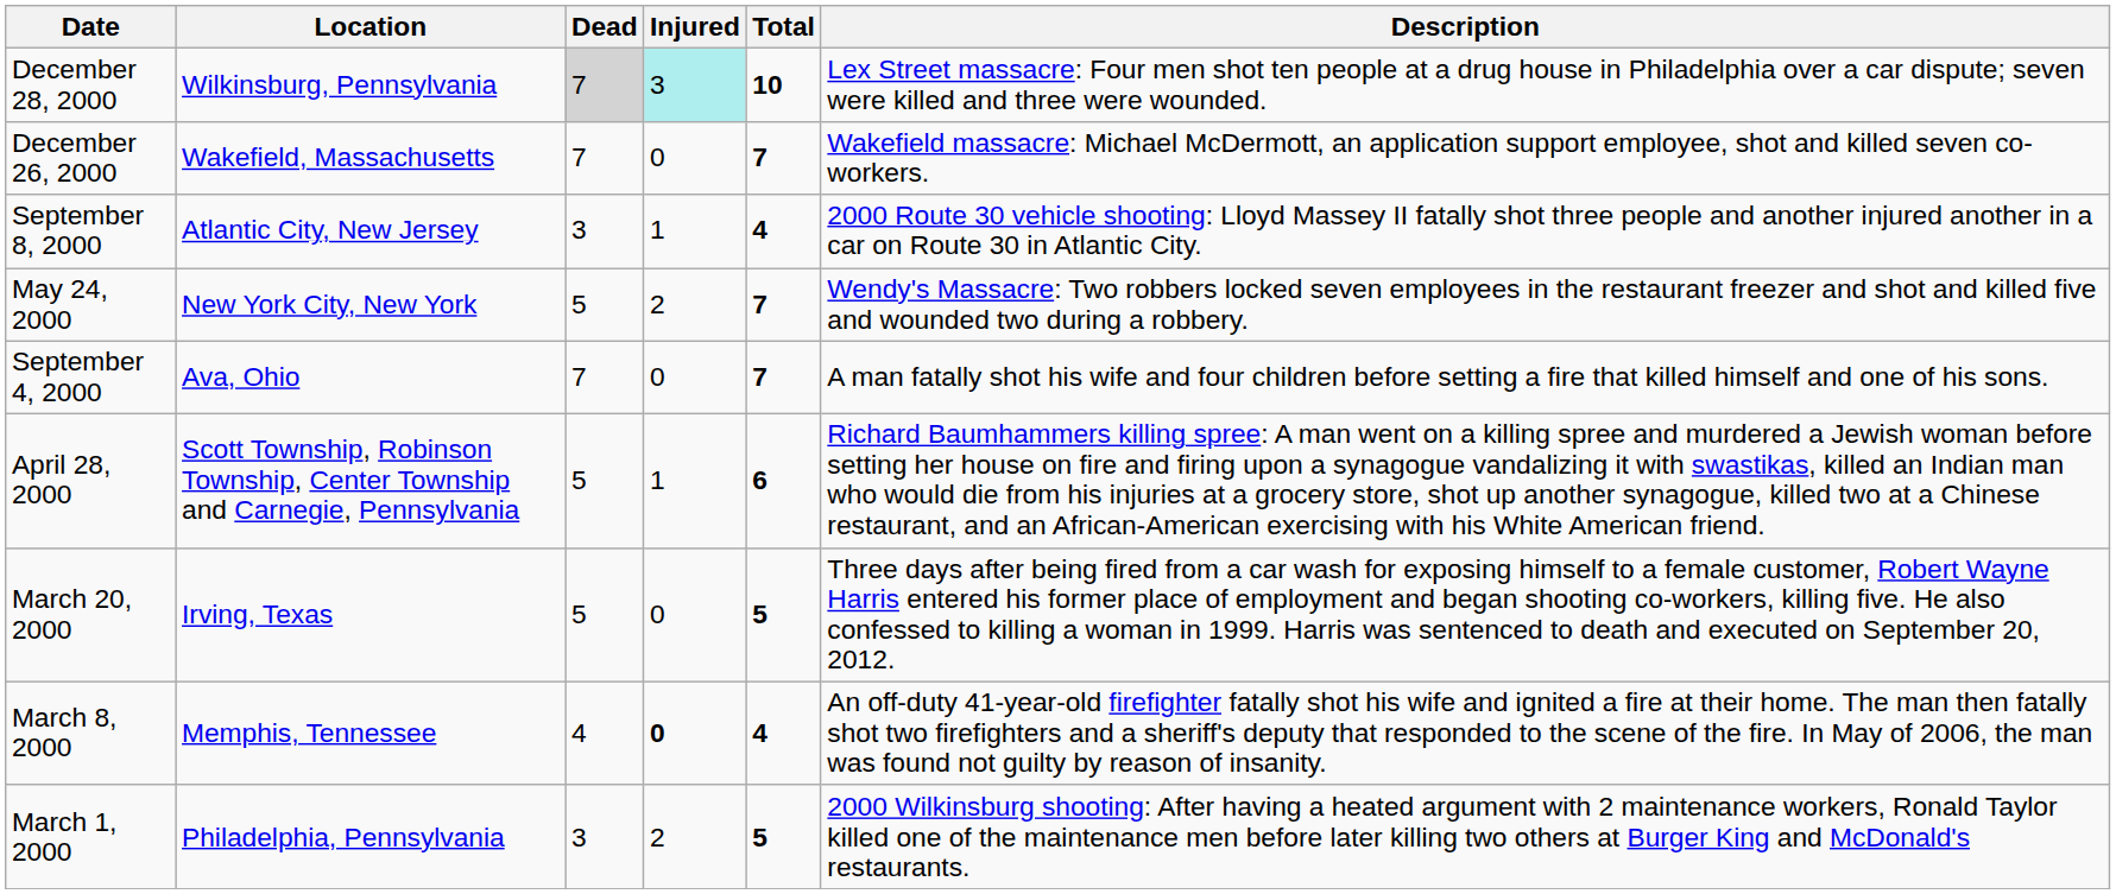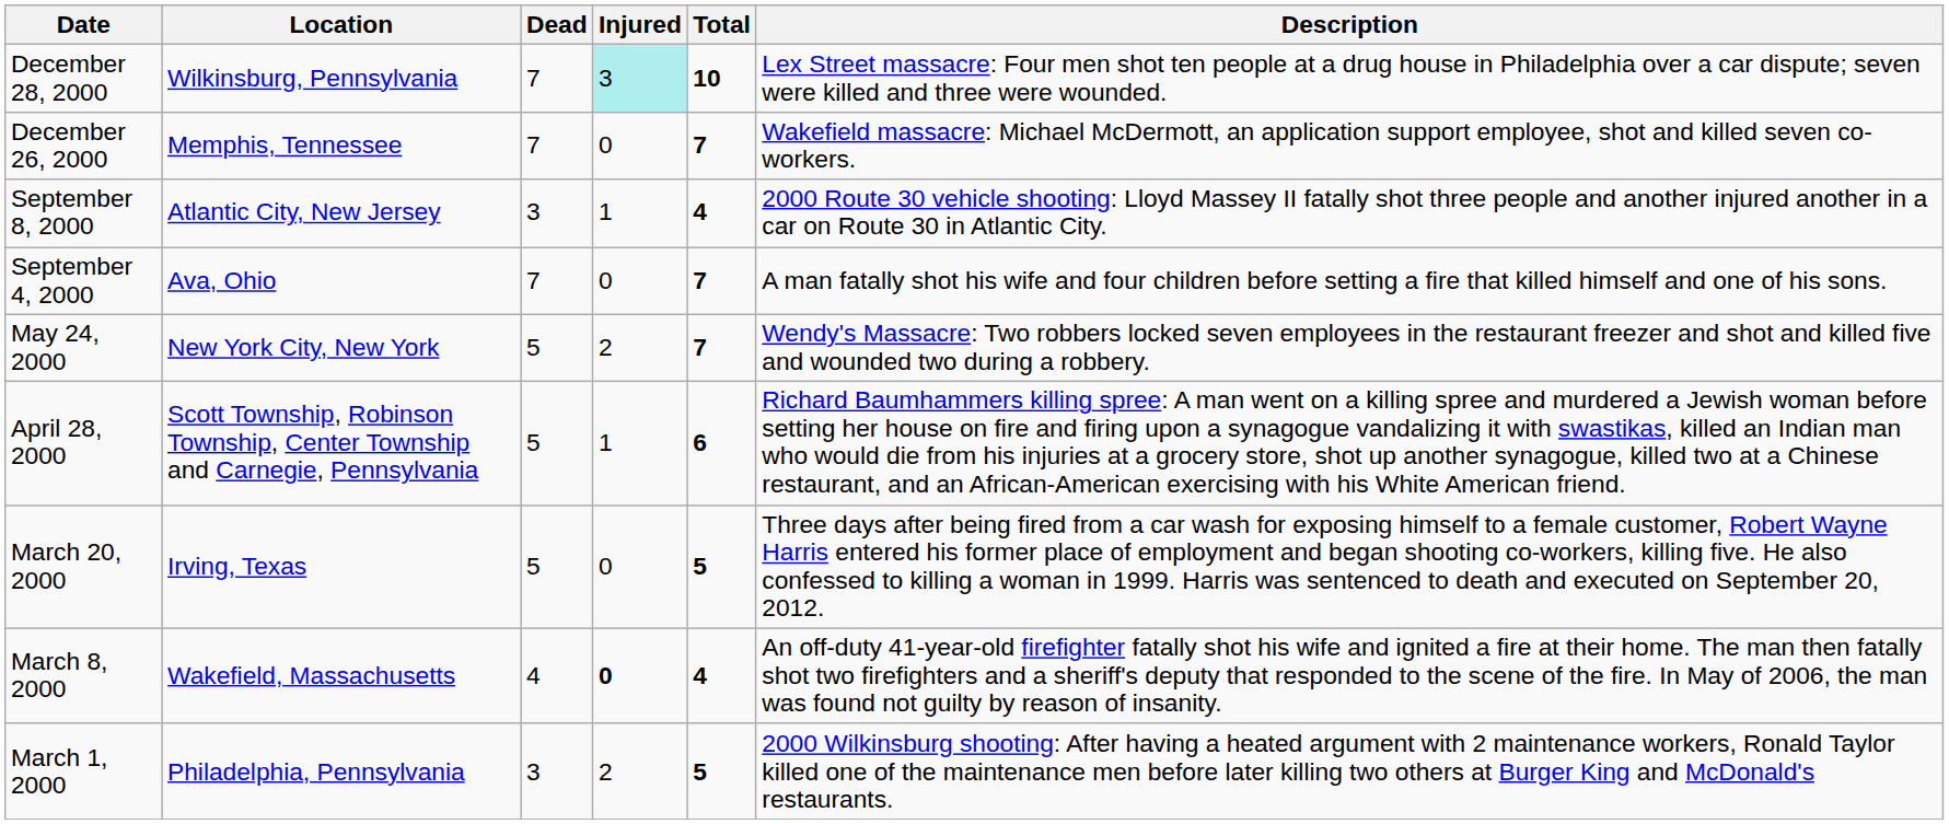December 28, 2000 | Dead: lightgrey background -> no background
December 26, 2000 | Location: Wakefield, Massachusetts -> Memphis, Tennessee
rows swapped: September 4, 2000 <-> May 24, 2000
March 8, 2000 | Location: Memphis, Tennessee -> Wakefield, Massachusetts
